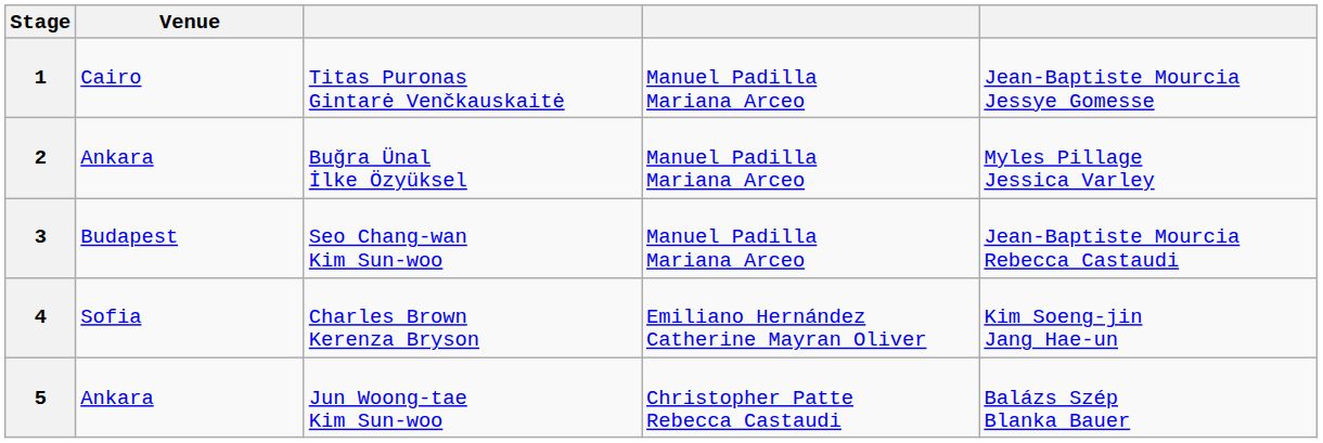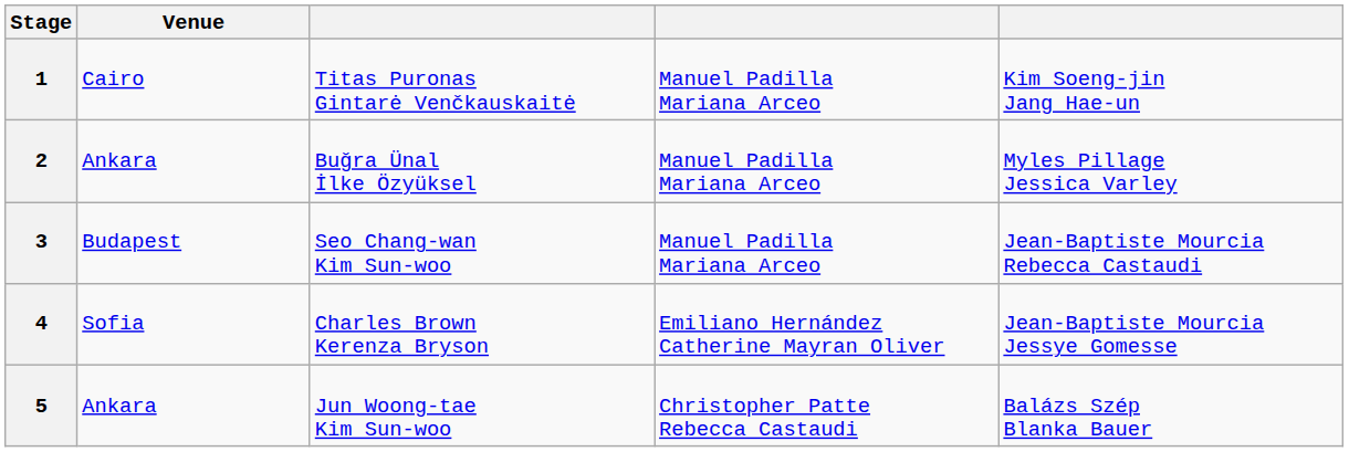1 | column 5: Jean-Baptiste Mourcia Jessye Gomesse -> Kim Soeng-jin Jang Hae-un
4 | column 5: Kim Soeng-jin Jang Hae-un -> Jean-Baptiste Mourcia Jessye Gomesse
